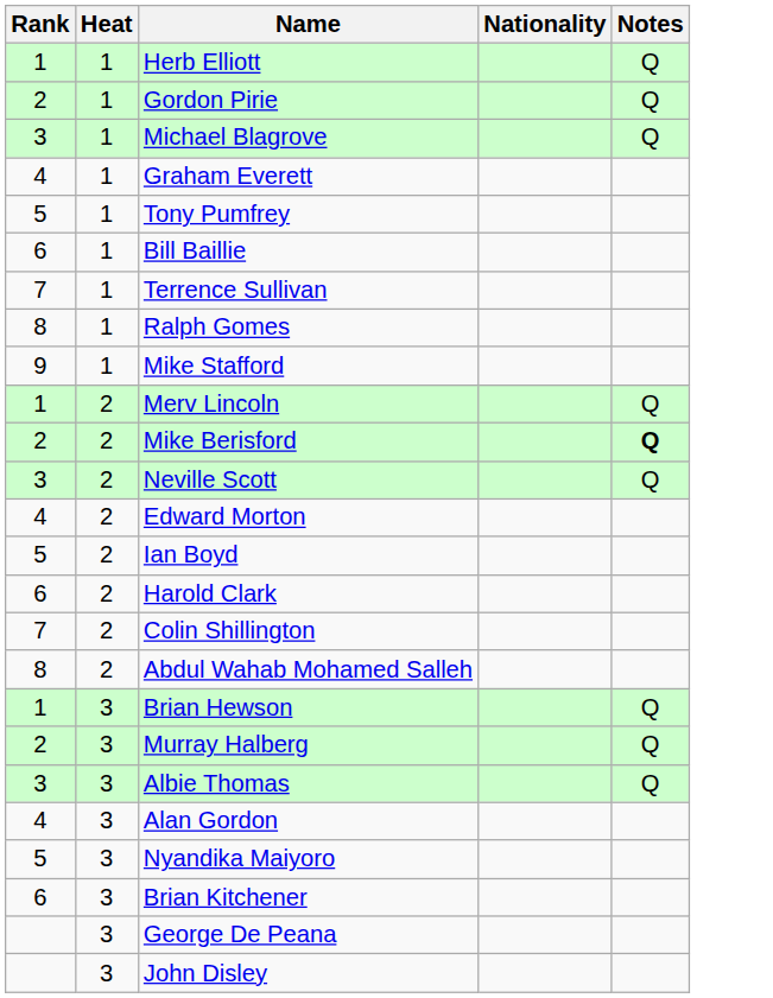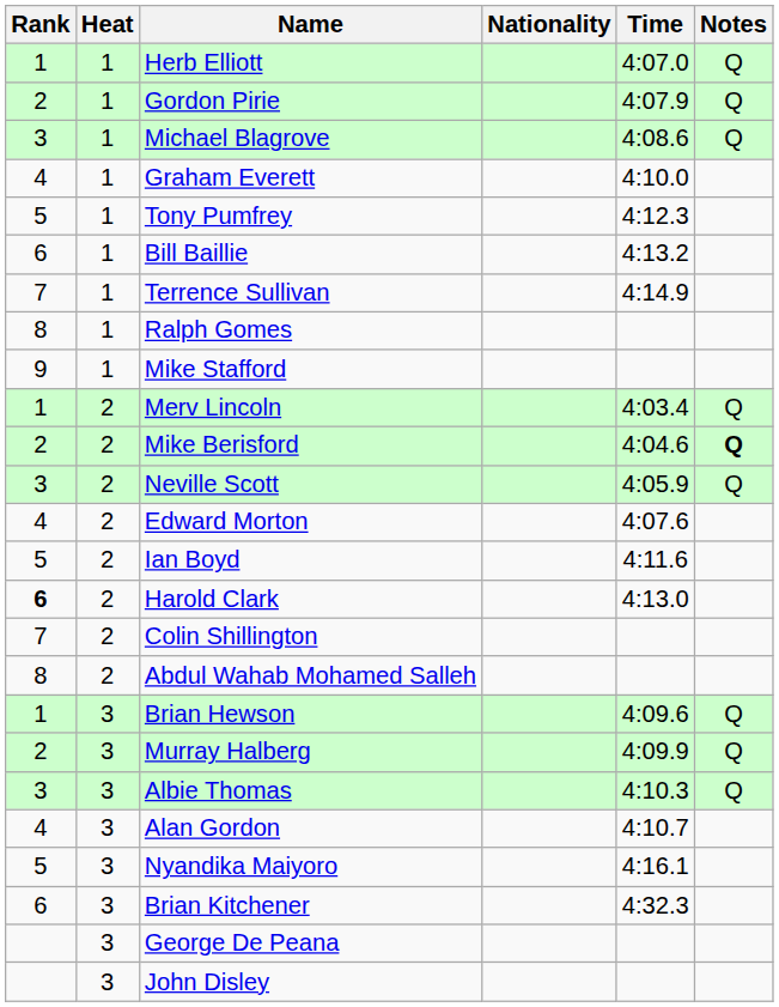+ column: Time | 4:07.0 | 4:07.9 | 4:08.6 | 4:10.0 | 4:12.3 | 4:13.2 | 4:14.9 | 4:03.4 | 4:04.6 | 4:05.9 | 4:07.6 | 4:11.6 | 4:13.0 | 4:09.6 | 4:09.9 | 4:10.3 | 4:10.7 | 4:16.1 | 4:32.3
Harold Clark | Rank: normal -> bold
